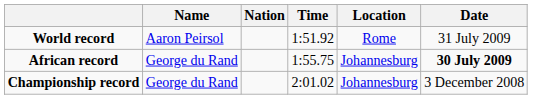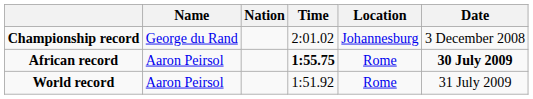rows swapped: World record <-> Championship record
African record | Name: George du Rand -> Aaron Peirsol
African record | Time: normal -> bold
African record | Location: Johannesburg -> Rome
